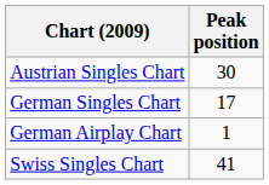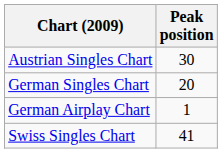German Singles Chart | Peak position: 17 -> 20
